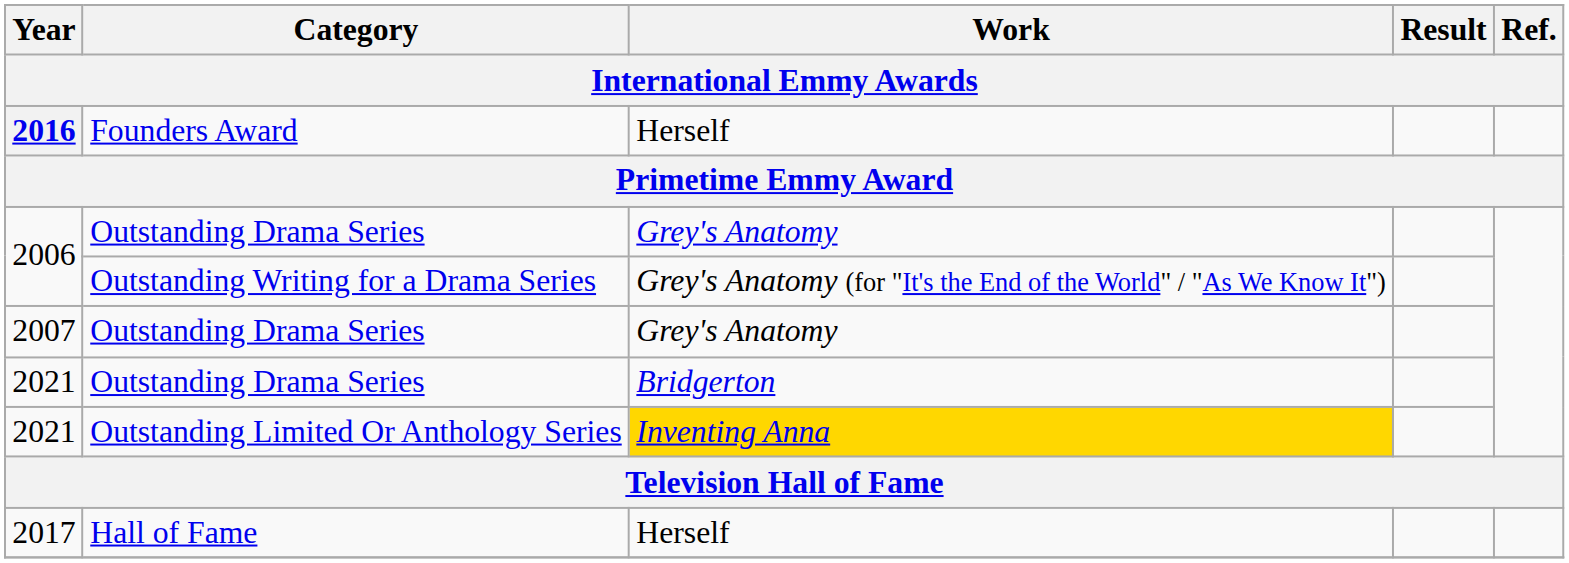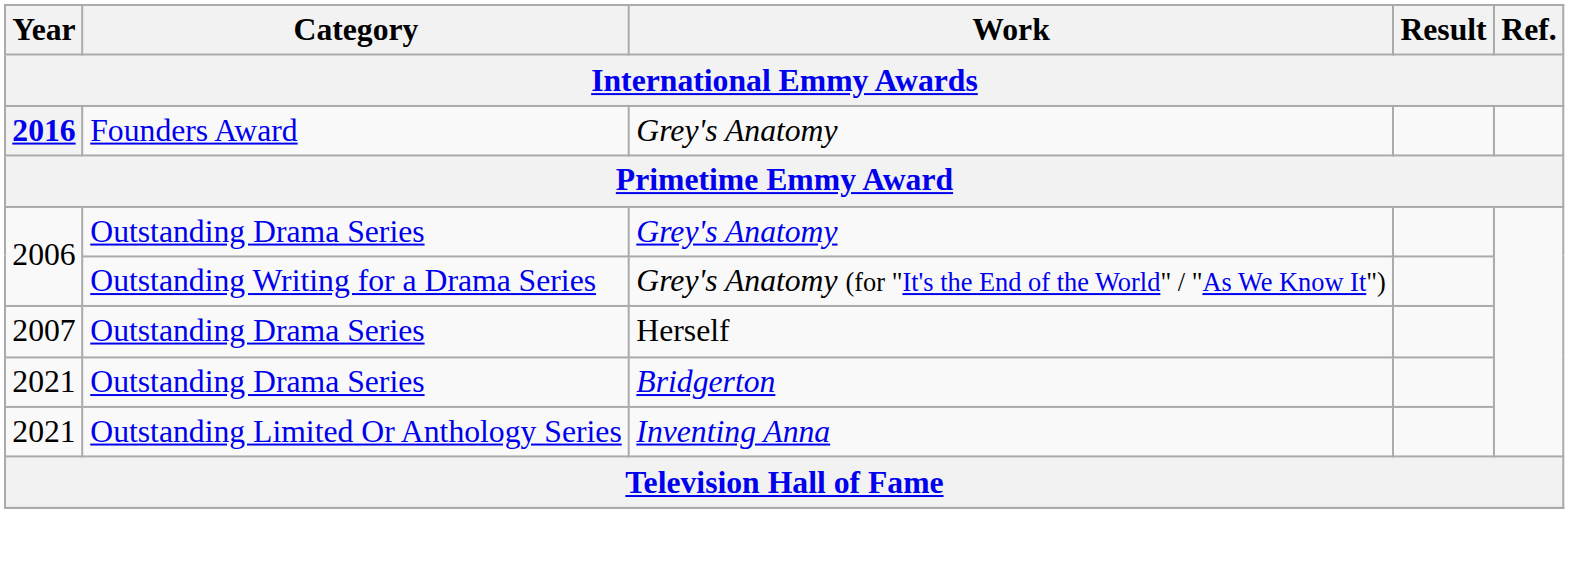2016 | Work: Herself -> Grey's Anatomy
2007 | Work: Grey's Anatomy -> Herself
2021 / Outstanding Limited Or Anthology Series | Work: gold background -> no background
- row: 2017 | Hall of Fame | Herself
